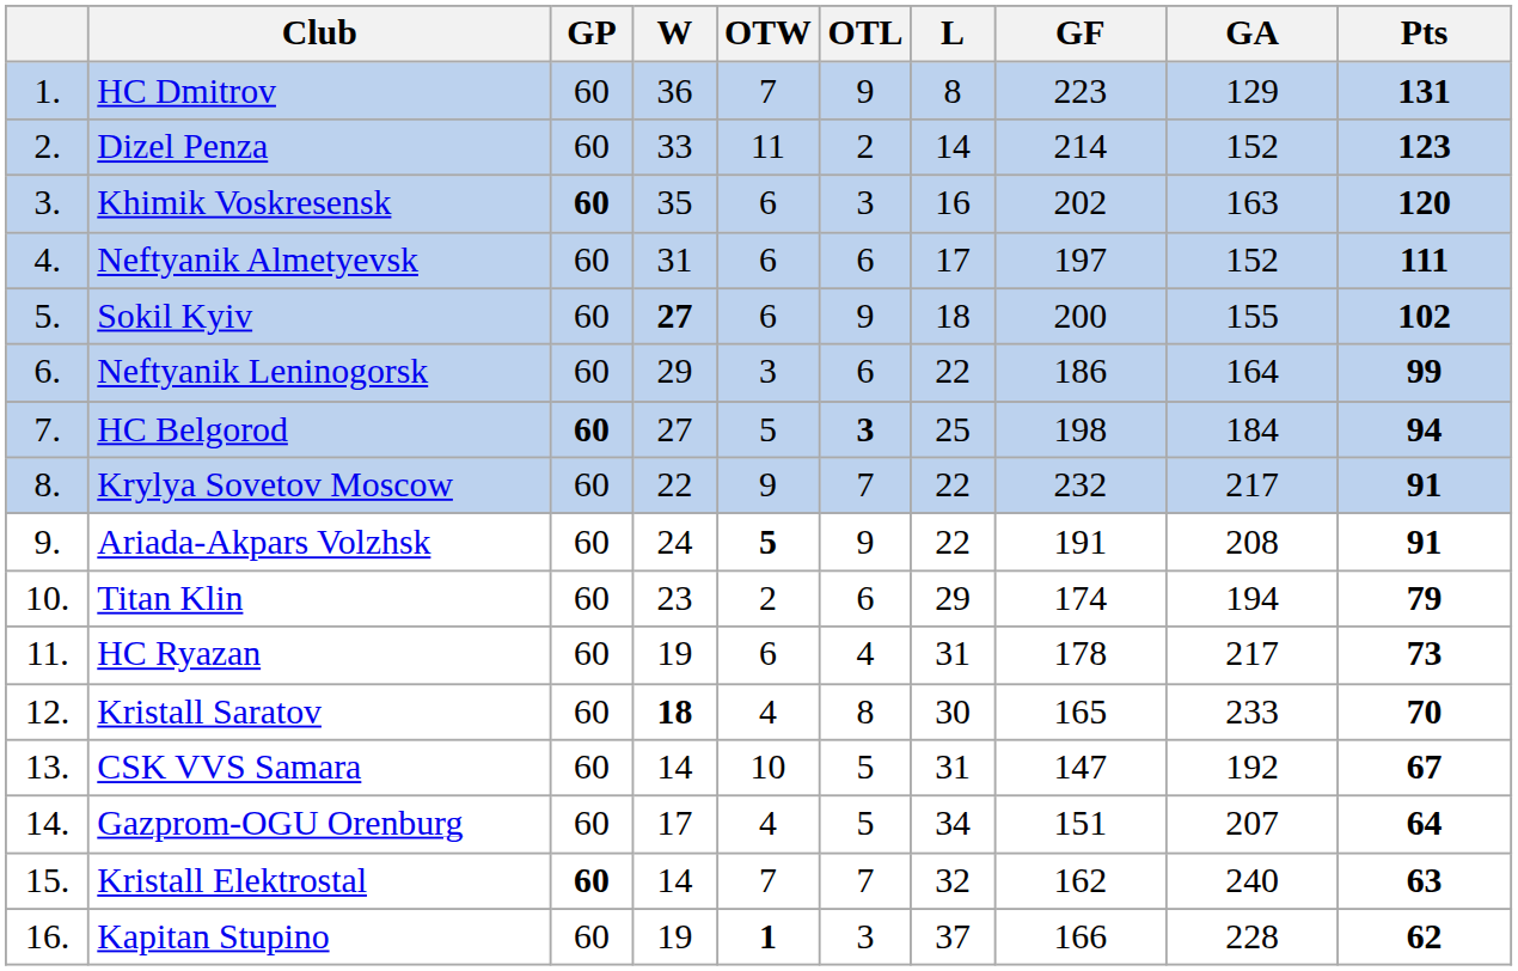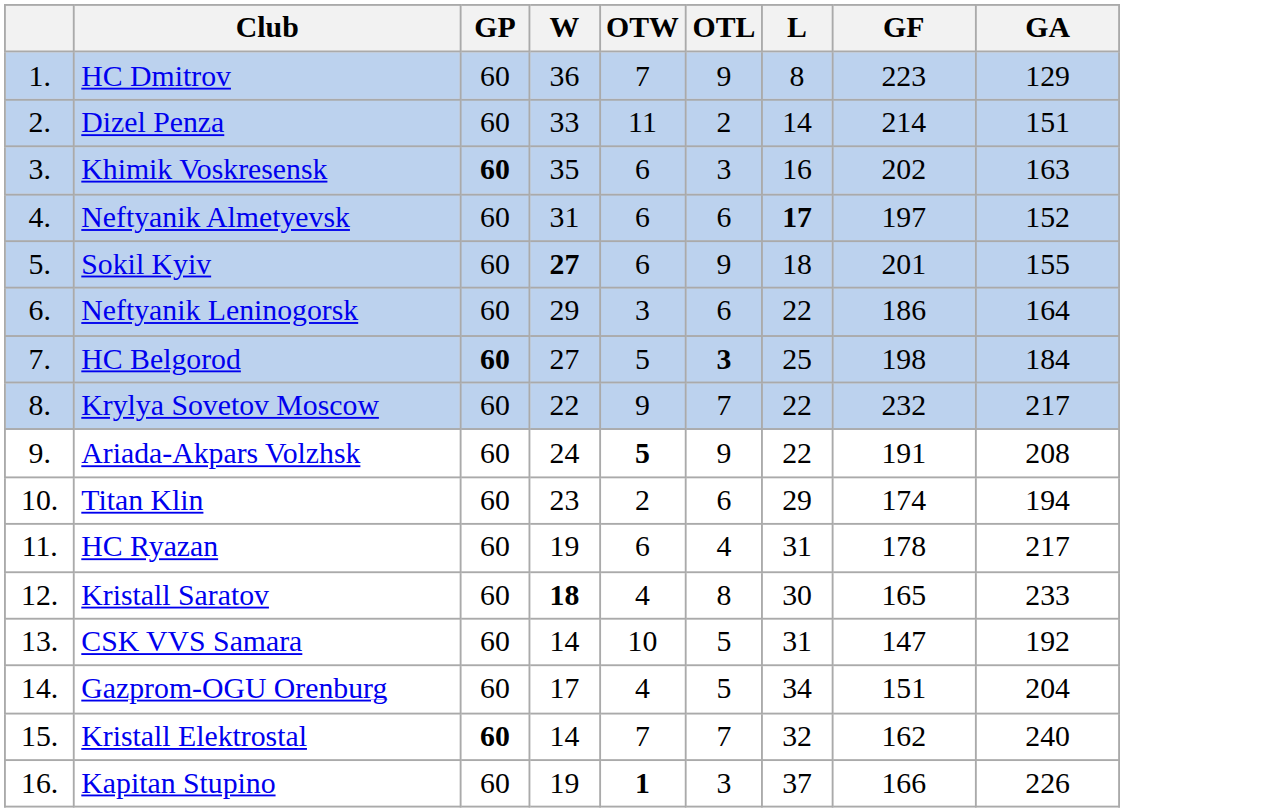- column: Pts | 131 | 123 | 120 | 111 | 102 | 99 | 94 | 91 | 91 | 79 | 73 | 70 | 67 | 64 | 63 | 62
Dizel Penza | GA: 152 -> 151
Neftyanik Almetyevsk | L: normal -> bold
Sokil Kyiv | GF: 200 -> 201
Gazprom-OGU Orenburg | GA: 207 -> 204
Kapitan Stupino | GA: 228 -> 226
